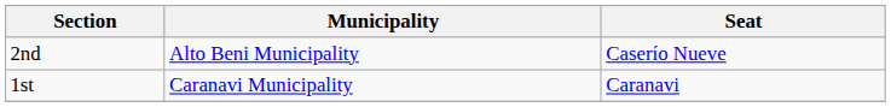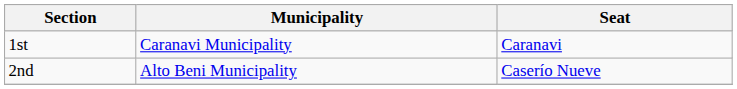rows swapped: 1st <-> 2nd
